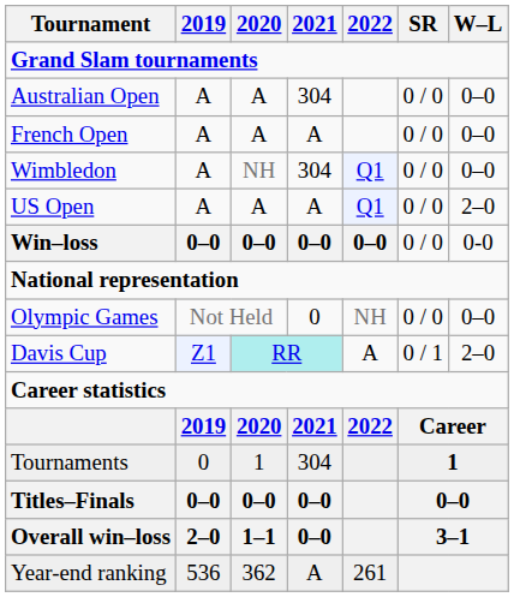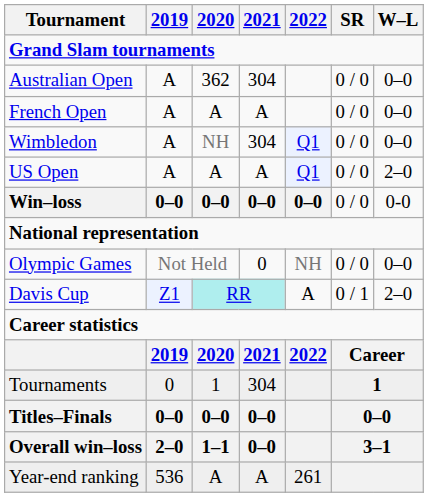Australian Open | 2020: A -> 362
Year-end ranking | 2020: 362 -> A
